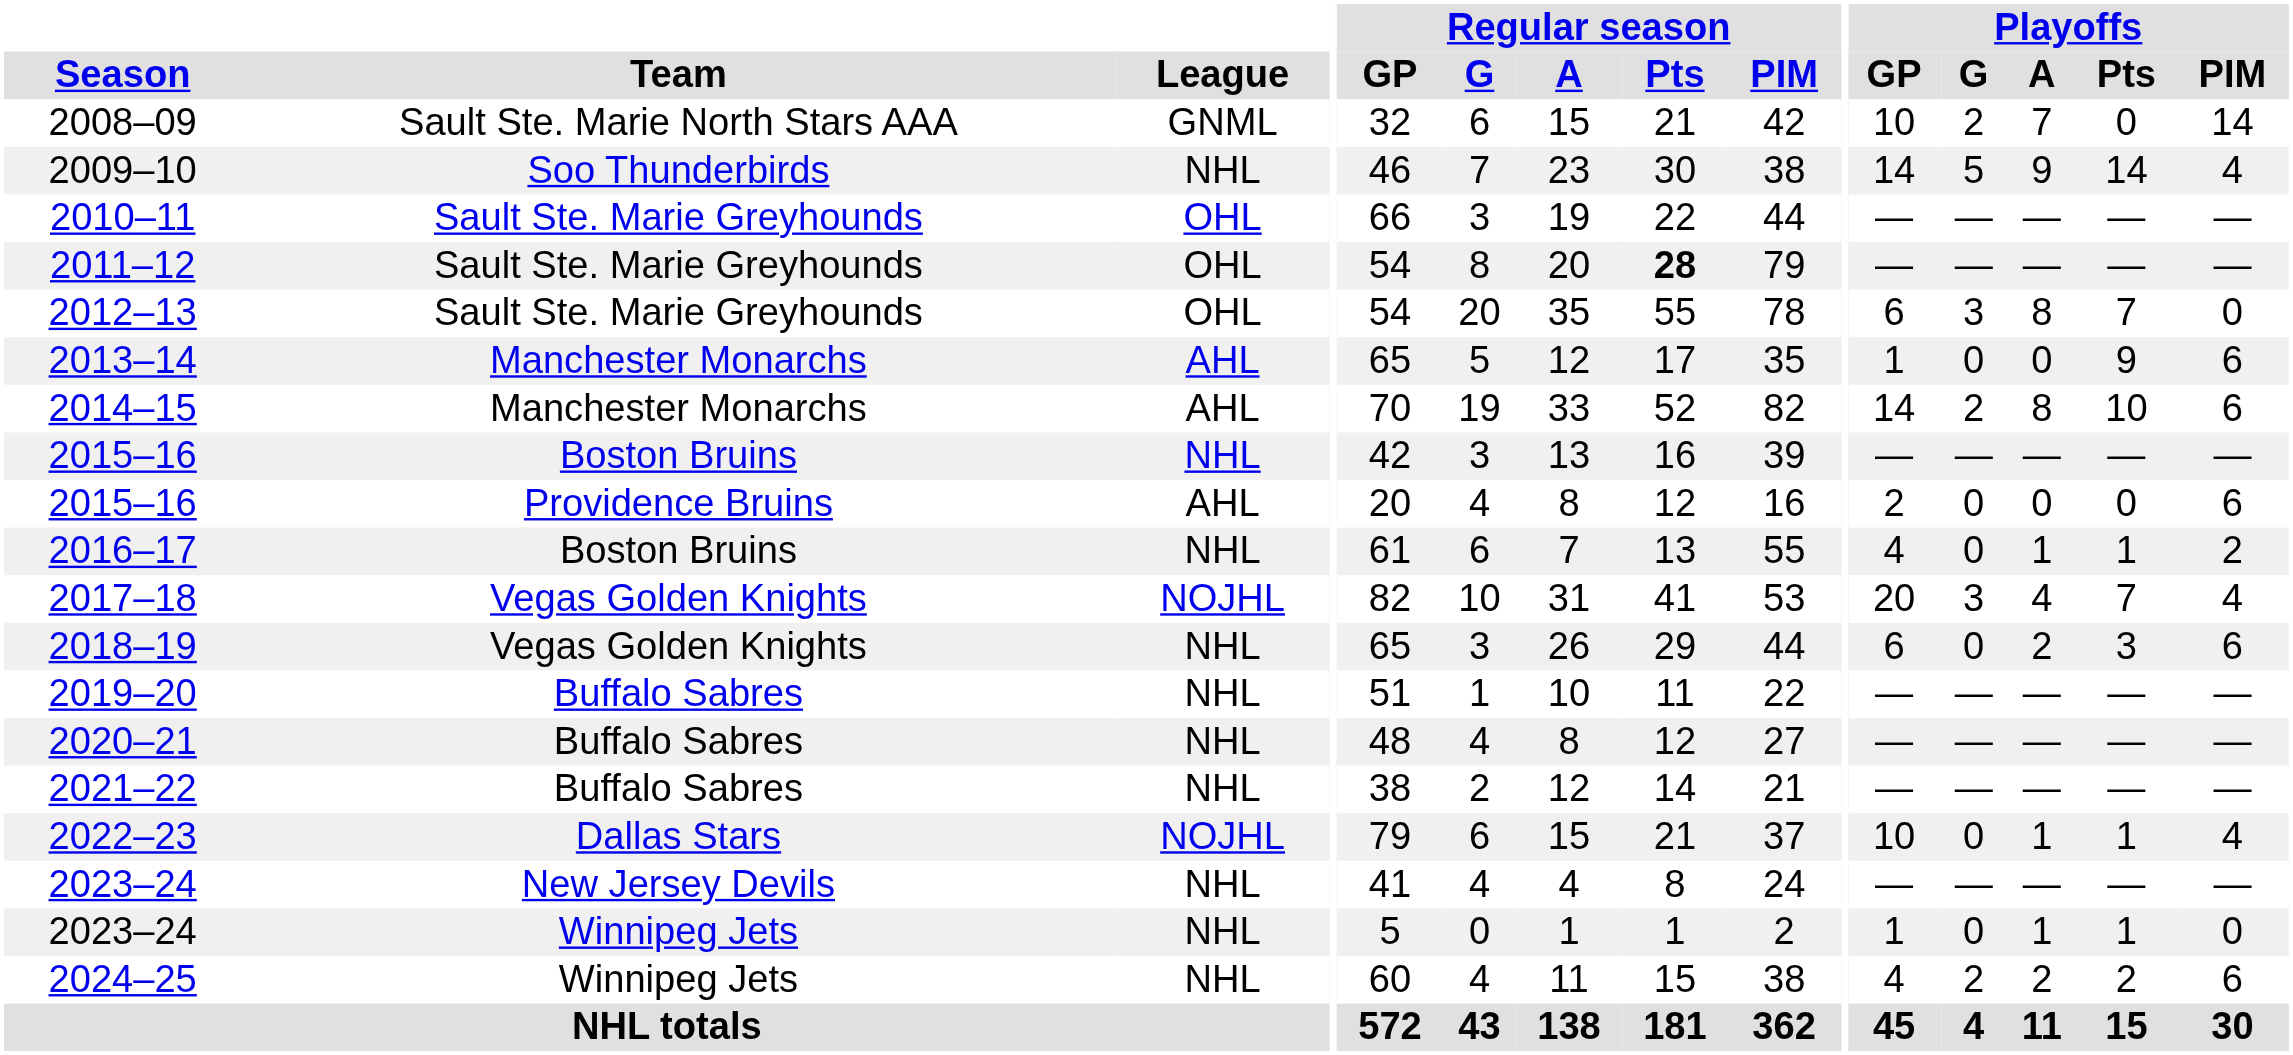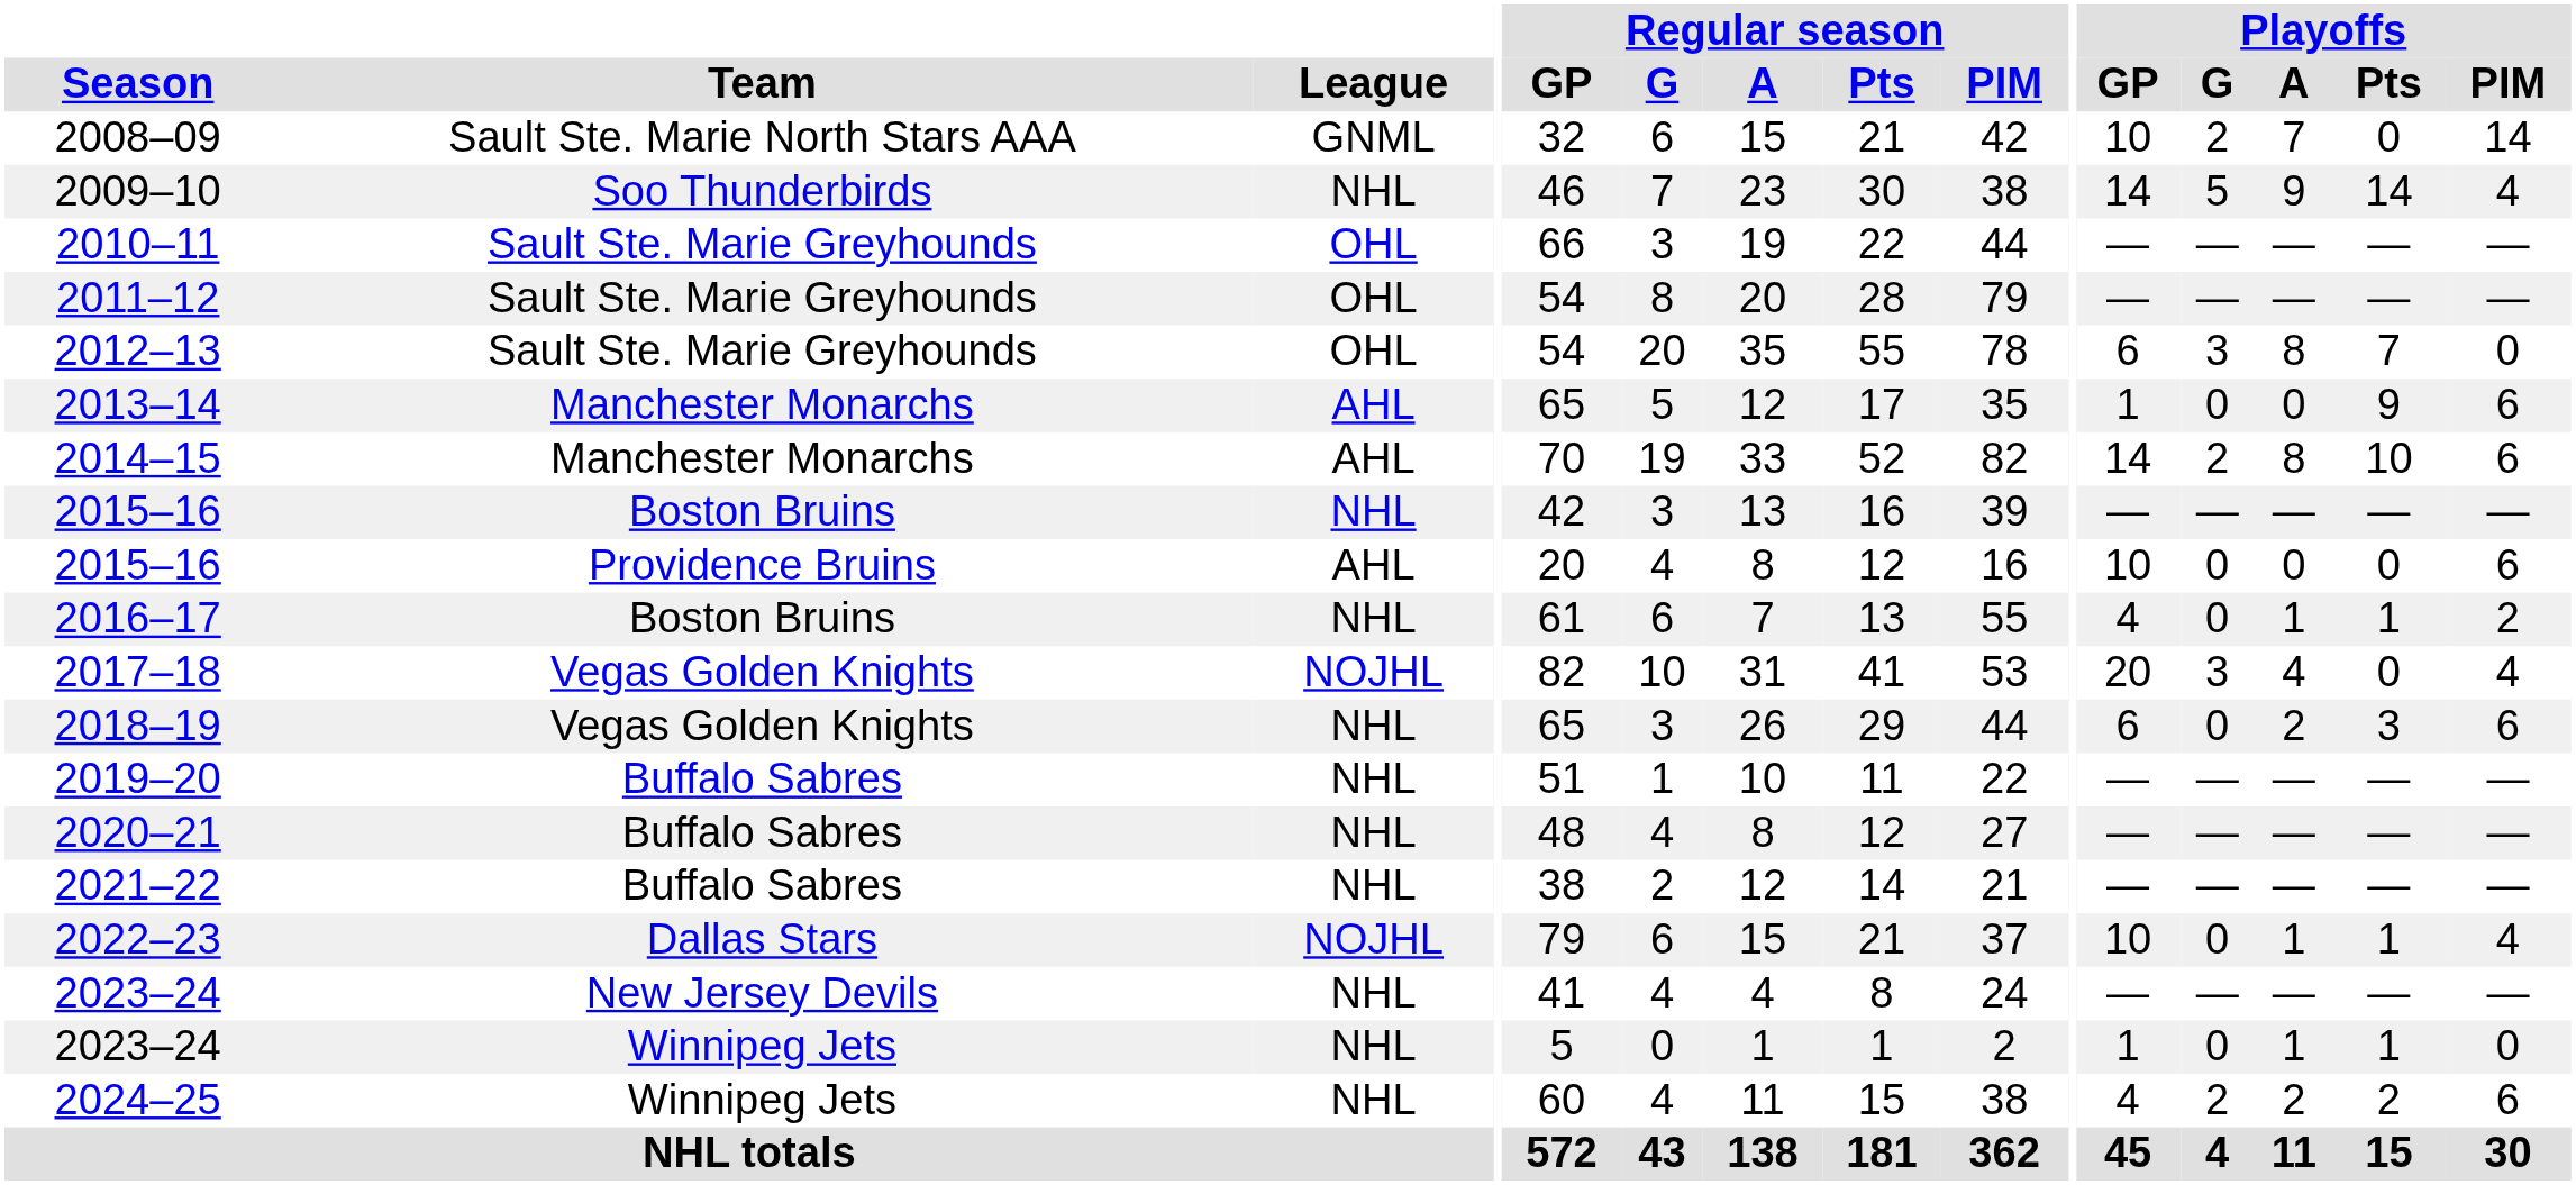2011–12 | Regular season / Pts: bold -> normal
2015–16 / Providence Bruins | Playoffs / GP: 2 -> 10
2017–18 | Playoffs / Pts: 7 -> 0
